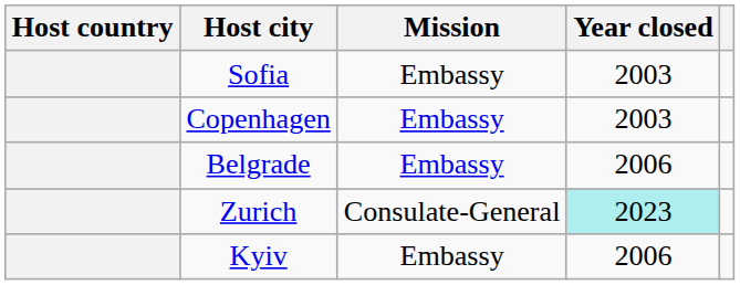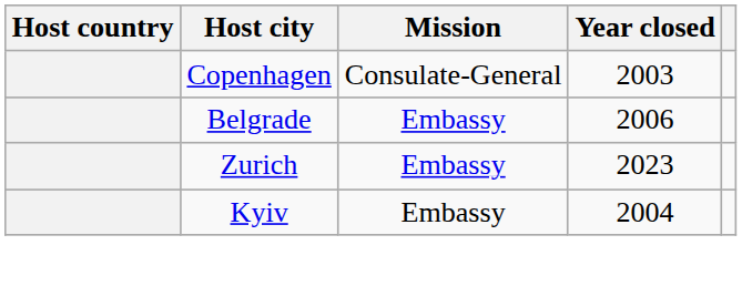- row: Sofia | Embassy | 2003
Copenhagen | Mission: Embassy -> Consulate-General
Zurich | Mission: Consulate-General -> Embassy
Zurich | Year closed: paleturquoise background -> no background
Kyiv | Year closed: 2006 -> 2004
